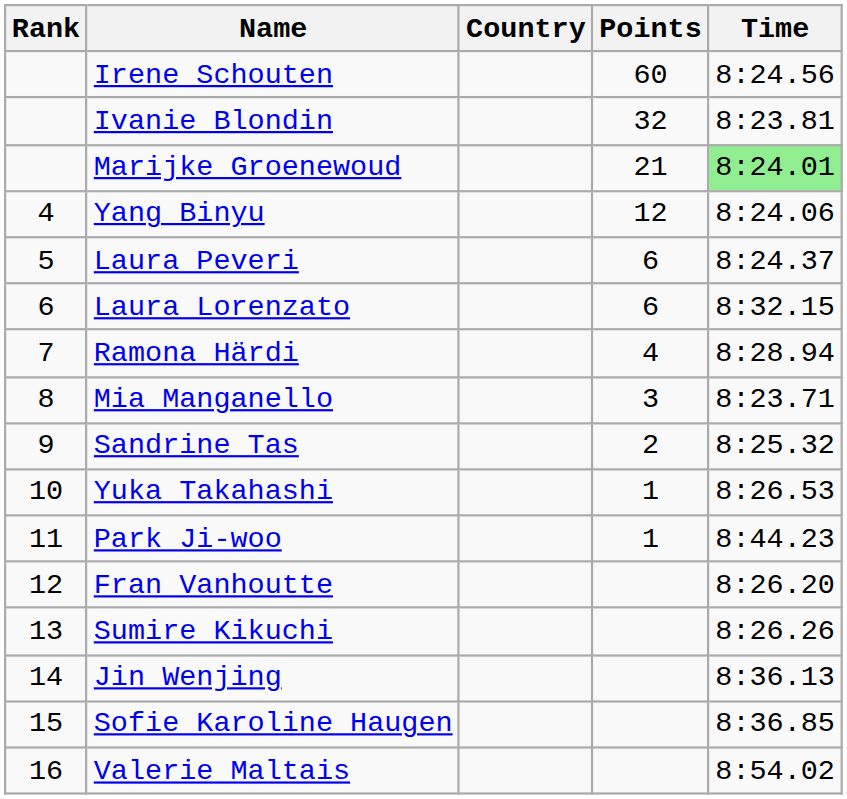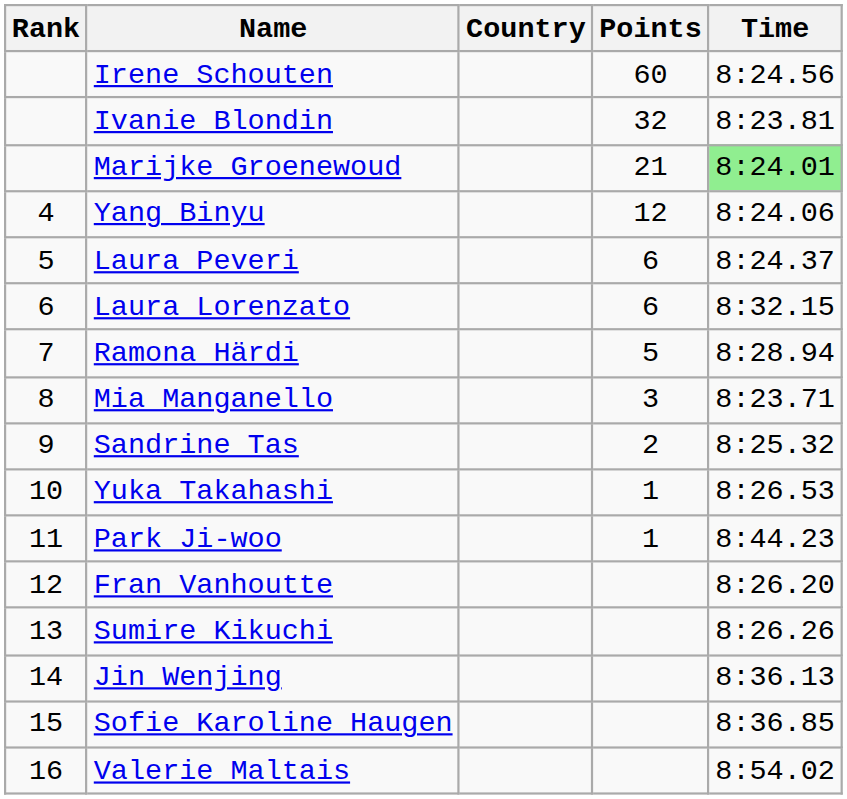Ramona Härdi | Points: 4 -> 5
